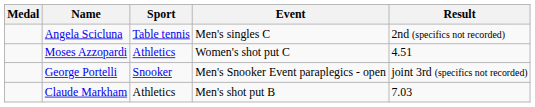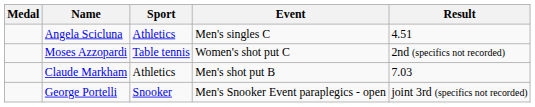Angela Scicluna | Sport: Table tennis -> Athletics
Angela Scicluna | Result: 2nd (specifics not recorded) -> 4.51
Moses Azzopardi | Sport: Athletics -> Table tennis
Moses Azzopardi | Result: 4.51 -> 2nd (specifics not recorded)
rows swapped: Claude Markham <-> George Portelli
